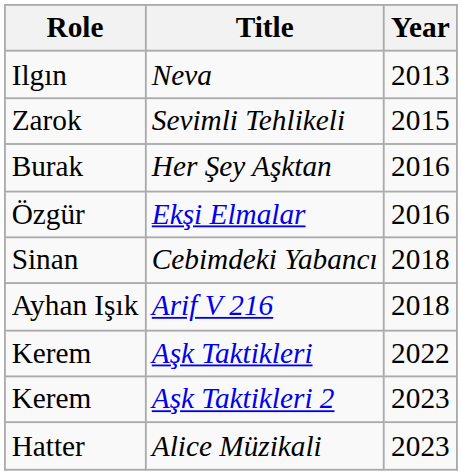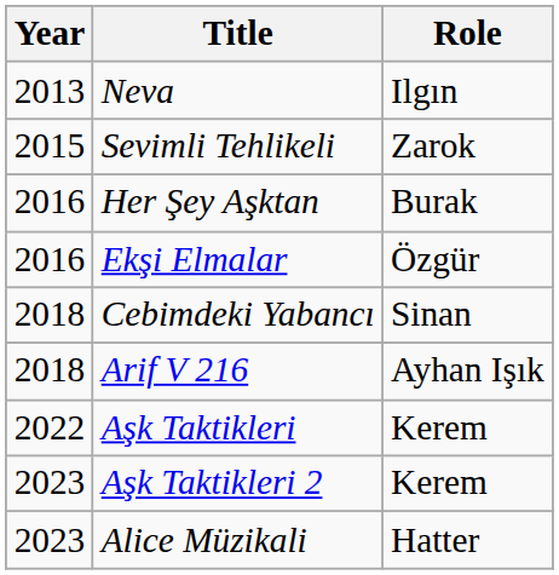columns swapped: Year <-> Role
